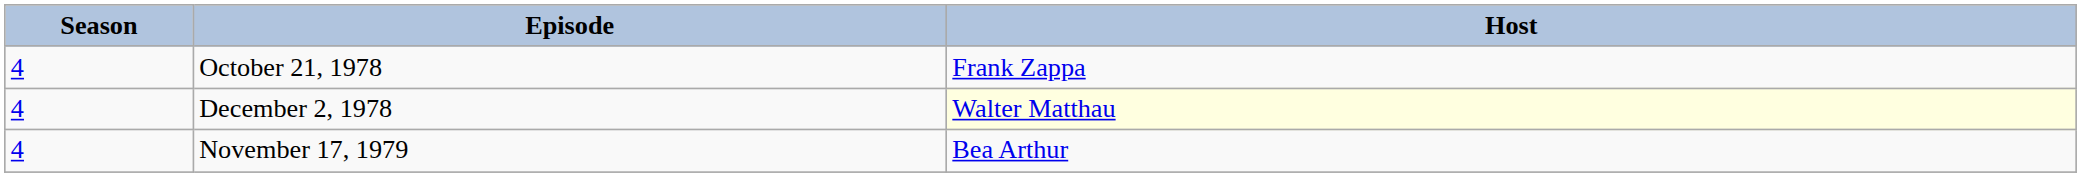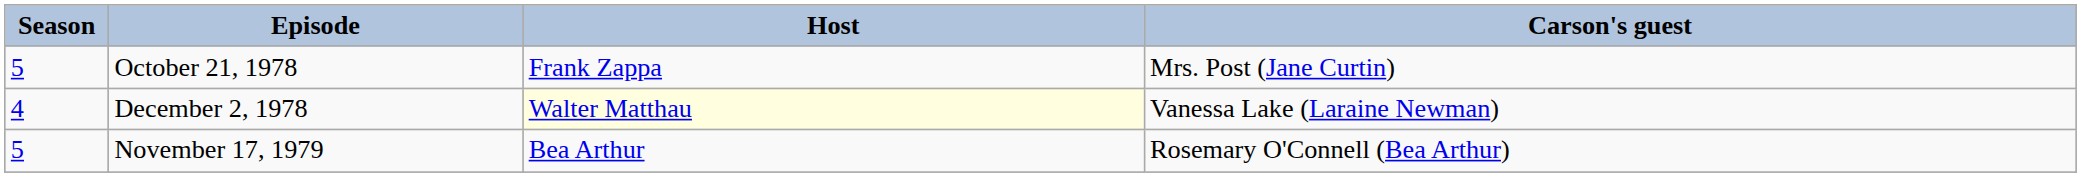+ column: Carson's guest | Mrs. Post (Jane Curtin) | Vanessa Lake (Laraine Newman) | Rosemary O'Connell (Bea Arthur)
October 21, 1978 | Season: 4 -> 5
November 17, 1979 | Season: 4 -> 5
